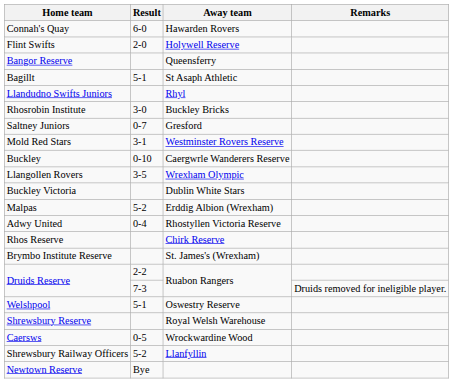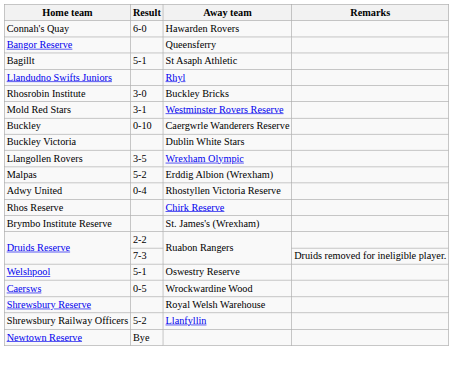- row: Flint Swifts | 2-0 | Holywell Reserve
- row: Saltney Juniors | 0-7 | Gresford
rows swapped: Buckley Victoria <-> Llangollen Rovers
rows swapped: Shrewsbury Reserve <-> Caersws
